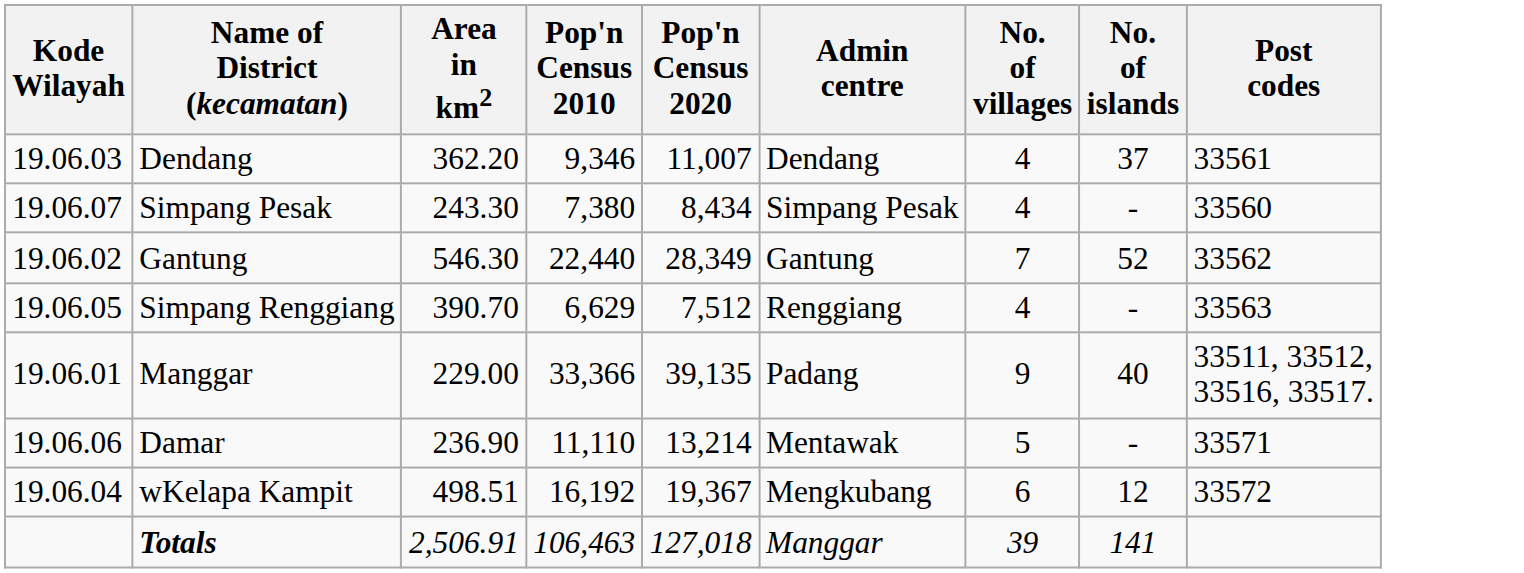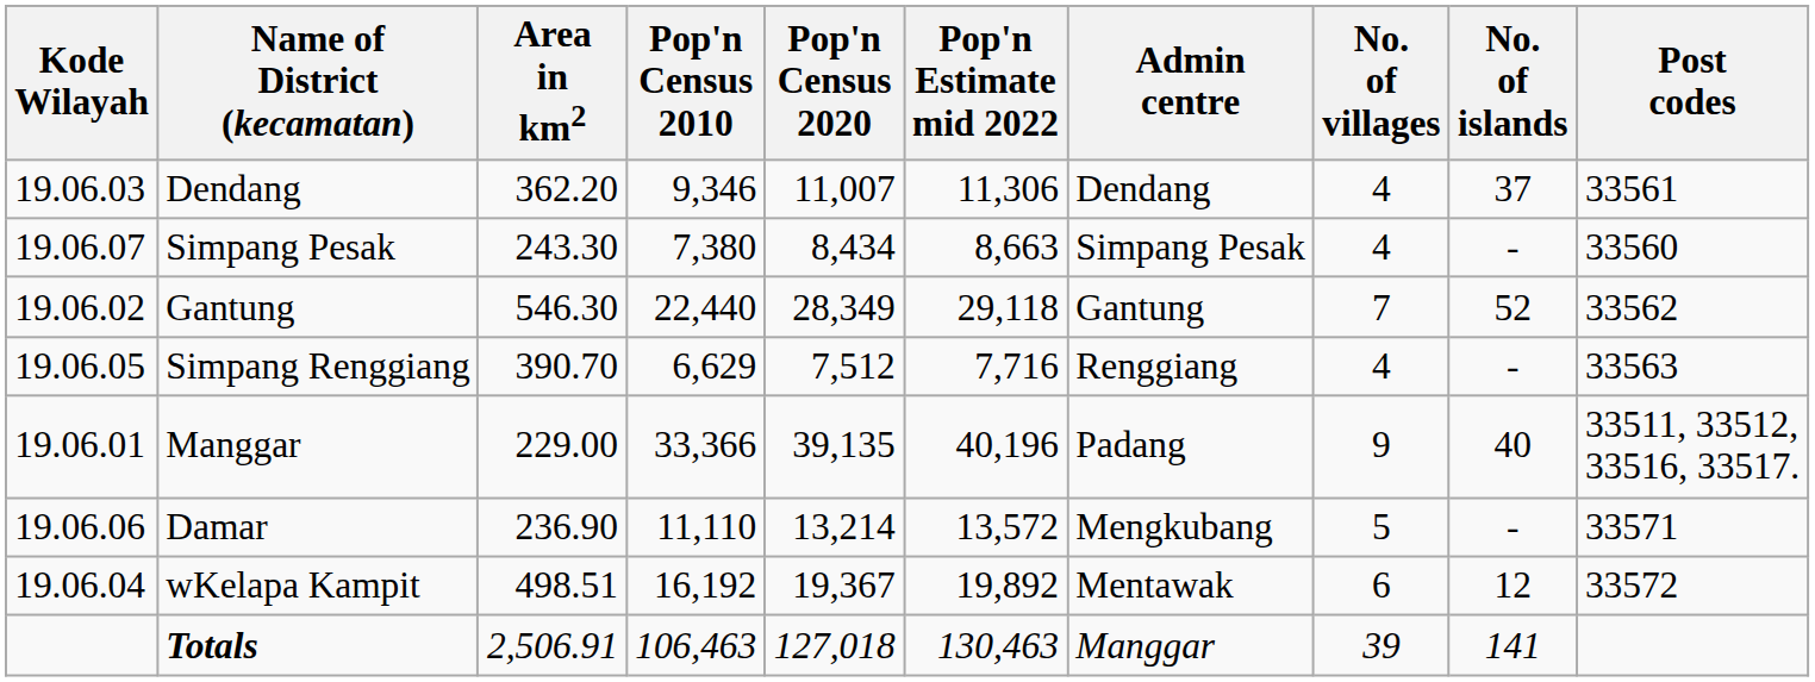+ column: Pop'n Estimate mid 2022 | 11,306 | 8,663 | 29,118 | 7,716 | 40,196 | 13,572 | 19,892 | 130,463
Damar | Admin centre: Mentawak -> Mengkubang
wKelapa Kampit | Admin centre: Mengkubang -> Mentawak
